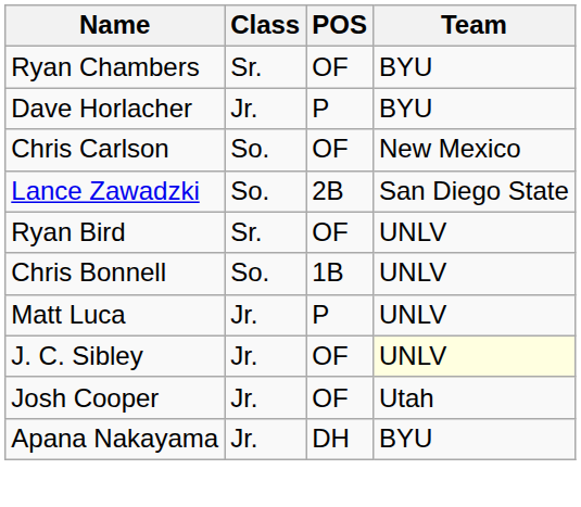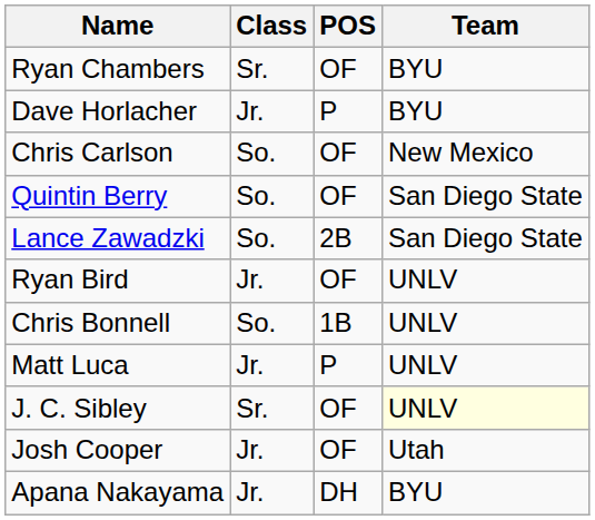+ row: Quintin Berry | So. | OF | San Diego State
Ryan Bird | Class: Sr. -> Jr.
J. C. Sibley | Class: Jr. -> Sr.
